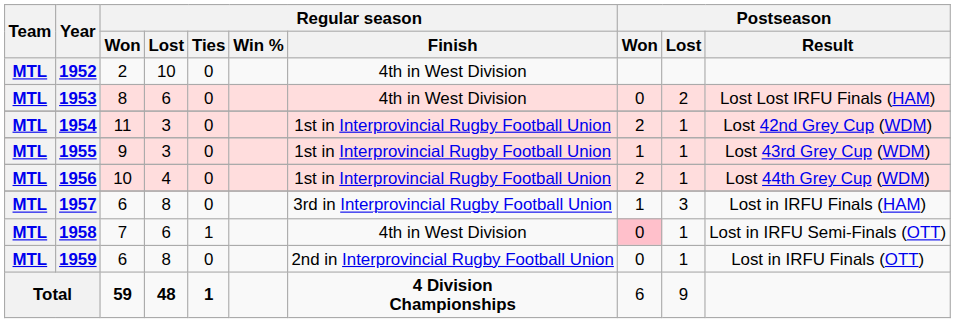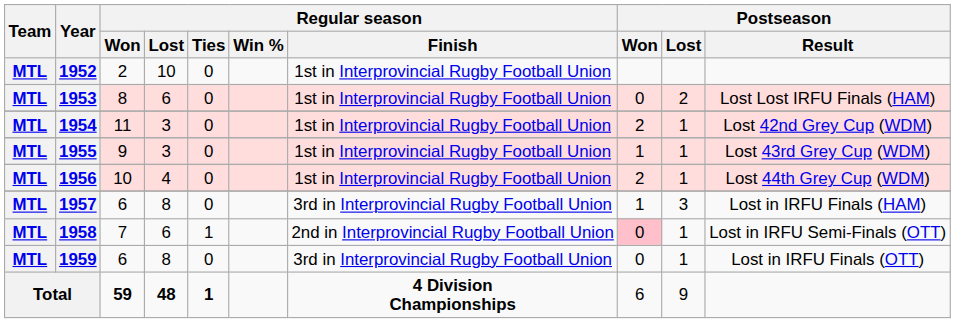1952 | Regular season / Finish: 4th in West Division -> 1st in Interprovincial Rugby Football Union
1953 | Regular season / Finish: 4th in West Division -> 1st in Interprovincial Rugby Football Union
1958 | Regular season / Finish: 4th in West Division -> 2nd in Interprovincial Rugby Football Union
1959 | Regular season / Finish: 2nd in Interprovincial Rugby Football Union -> 3rd in Interprovincial Rugby Football Union
